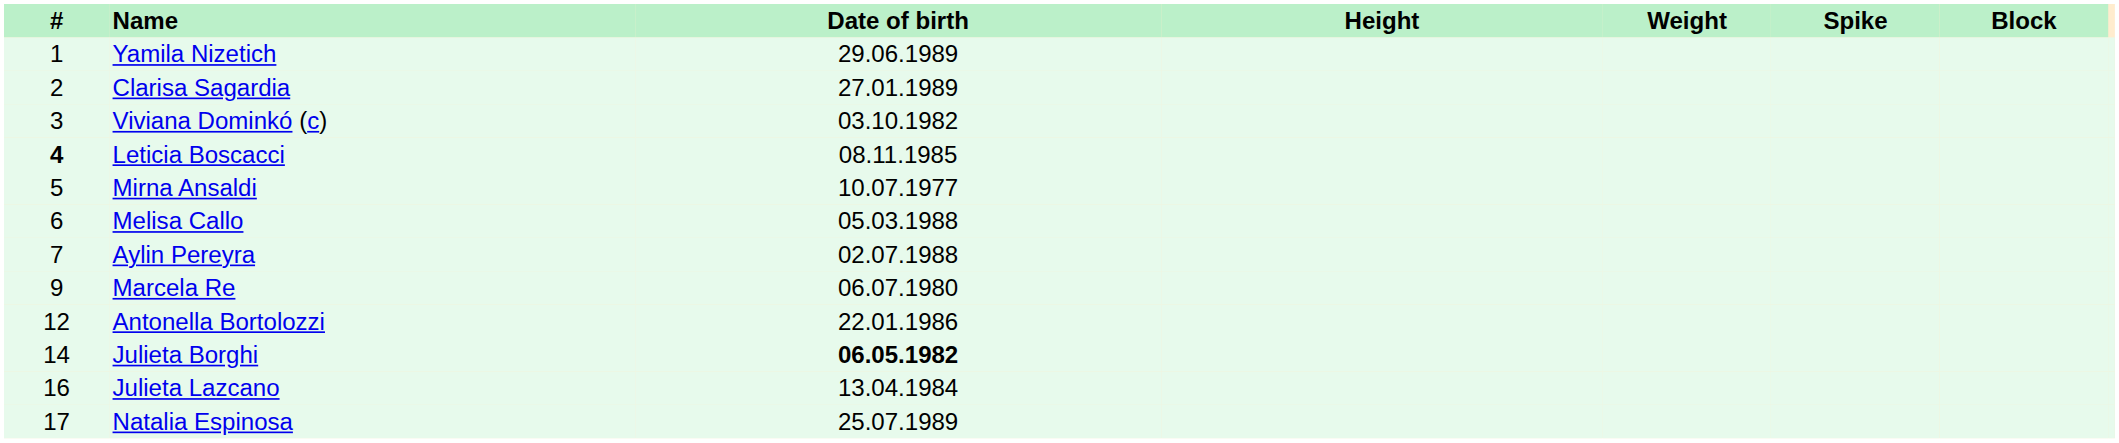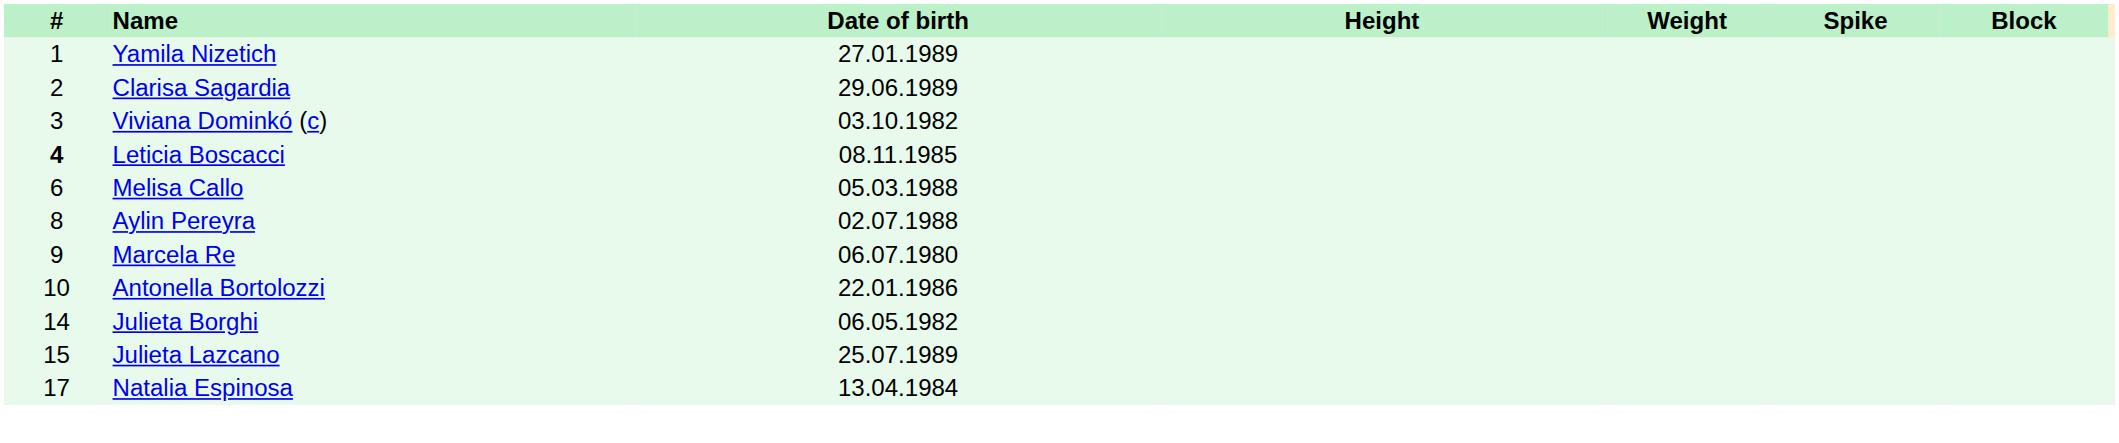Yamila Nizetich | Date of birth: 29.06.1989 -> 27.01.1989
Clarisa Sagardia | Date of birth: 27.01.1989 -> 29.06.1989
- row: 5 | Mirna Ansaldi | 10.07.1977
Aylin Pereyra | #: 7 -> 8
Antonella Bortolozzi | #: 12 -> 10
Julieta Borghi | Date of birth: bold -> normal
Julieta Lazcano | #: 16 -> 15
Julieta Lazcano | Date of birth: 13.04.1984 -> 25.07.1989
Natalia Espinosa | Date of birth: 25.07.1989 -> 13.04.1984
